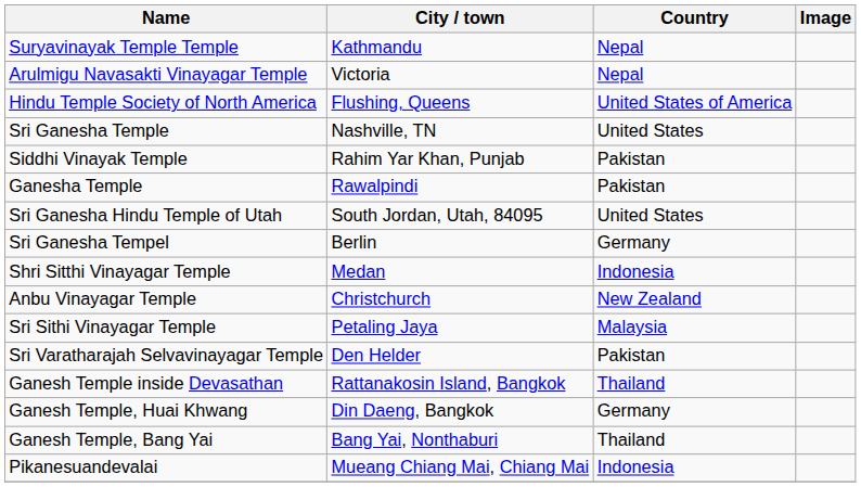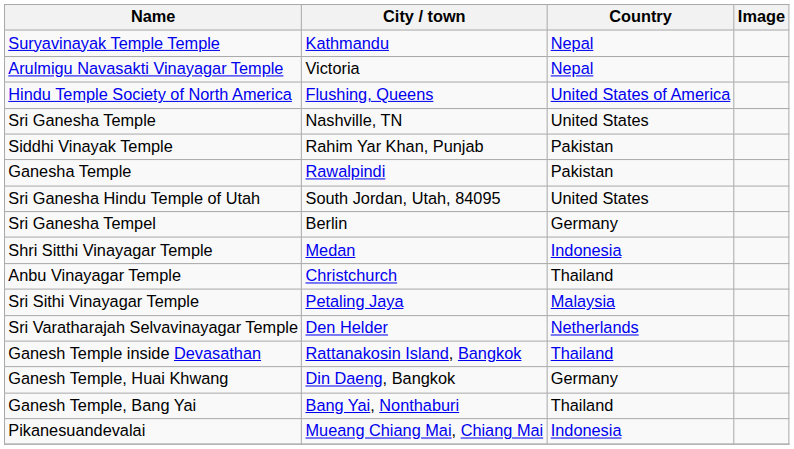Anbu Vinayagar Temple | Country: New Zealand -> Thailand
Sri Varatharajah Selvavinayagar Temple | Country: Pakistan -> Netherlands
